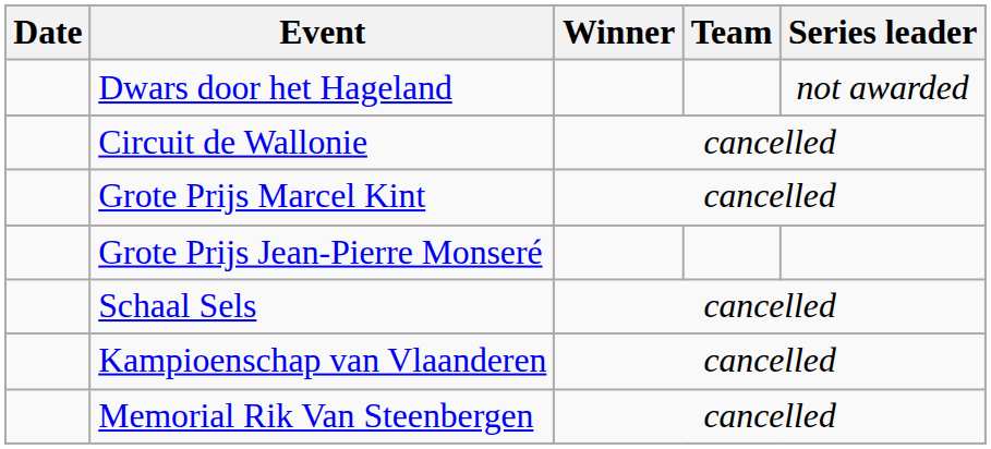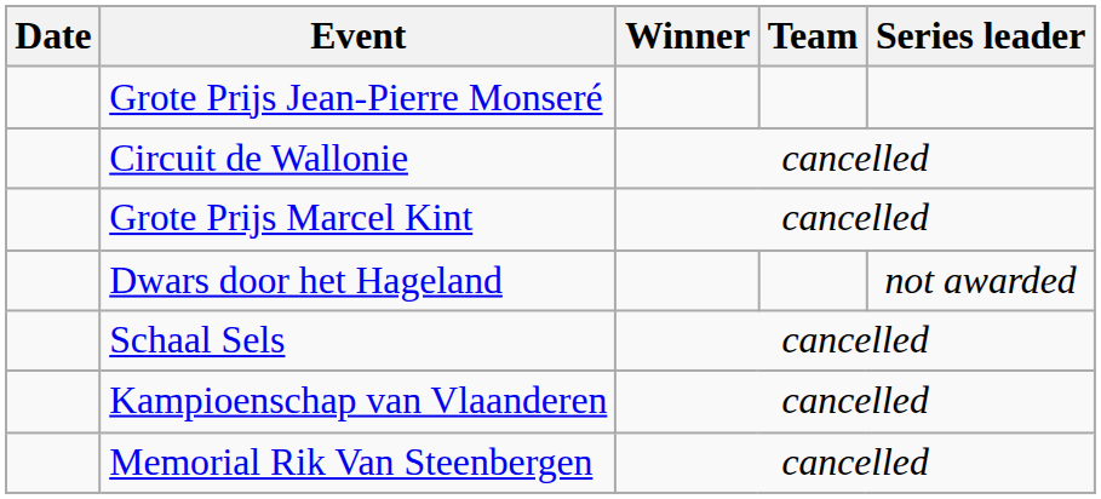rows swapped: Grote Prijs Jean-Pierre Monseré <-> Dwars door het Hageland
